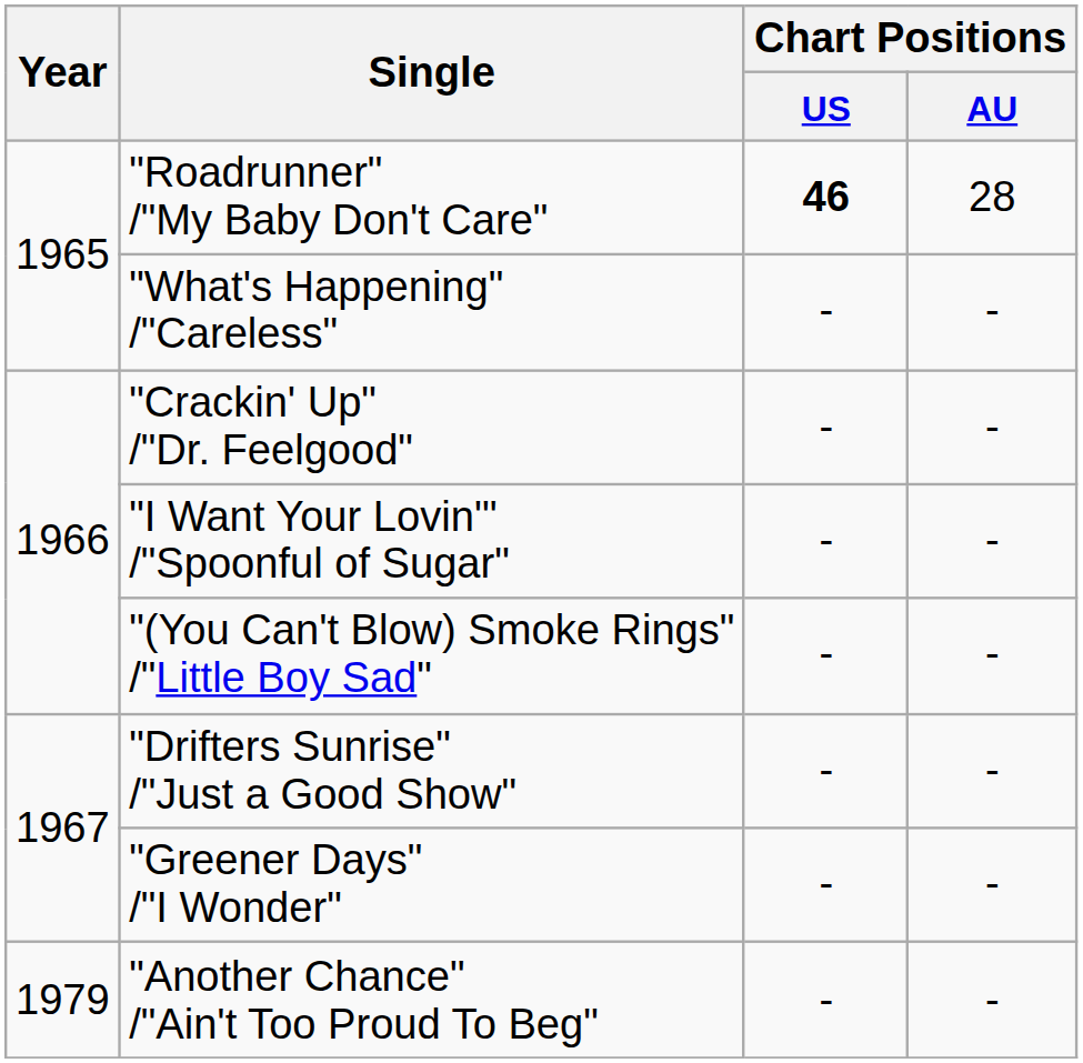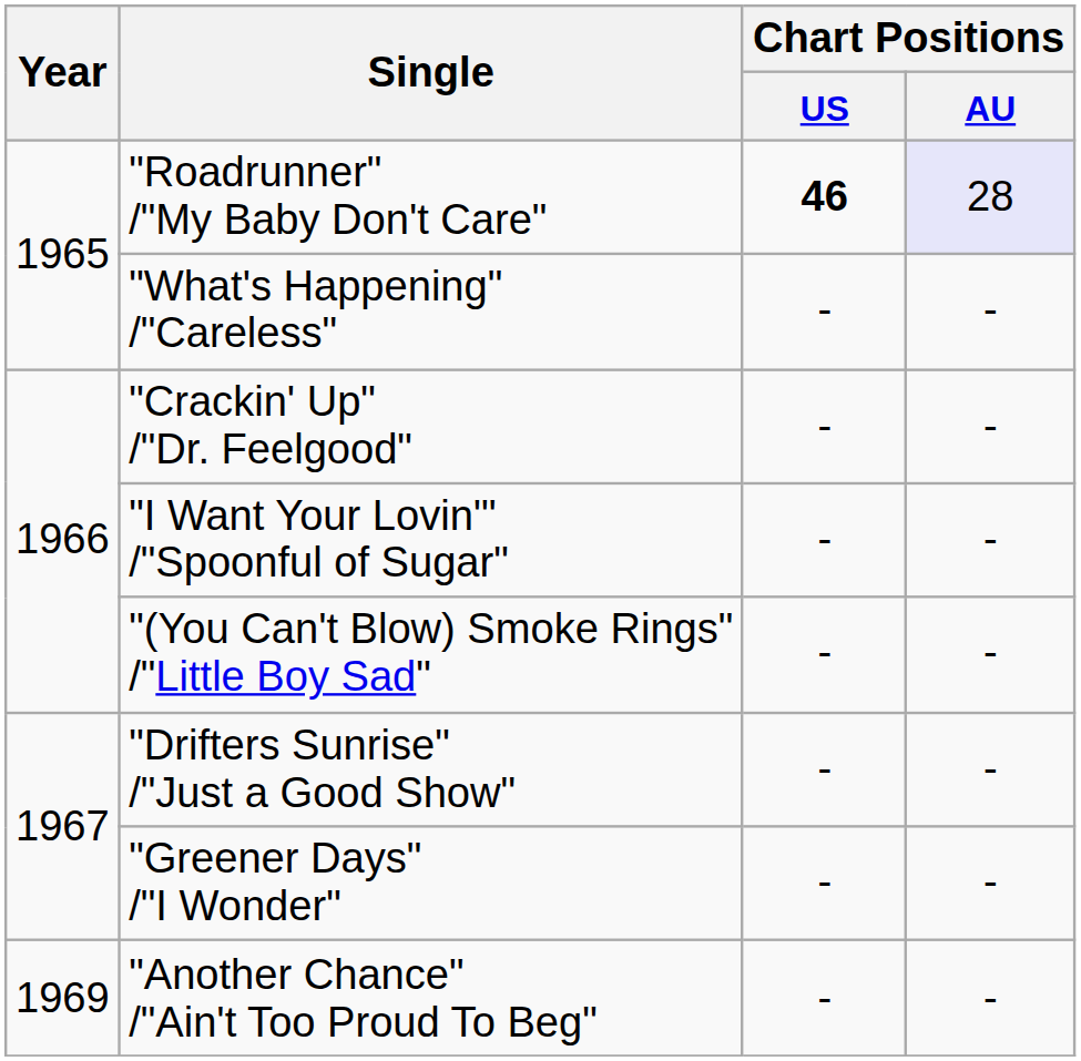"Roadrunner" /"My Baby Don't Care" | Chart Positions / AU: no background -> lavender background
"Another Chance" /"Ain't Too Proud To Beg" | Year: 1979 -> 1969
